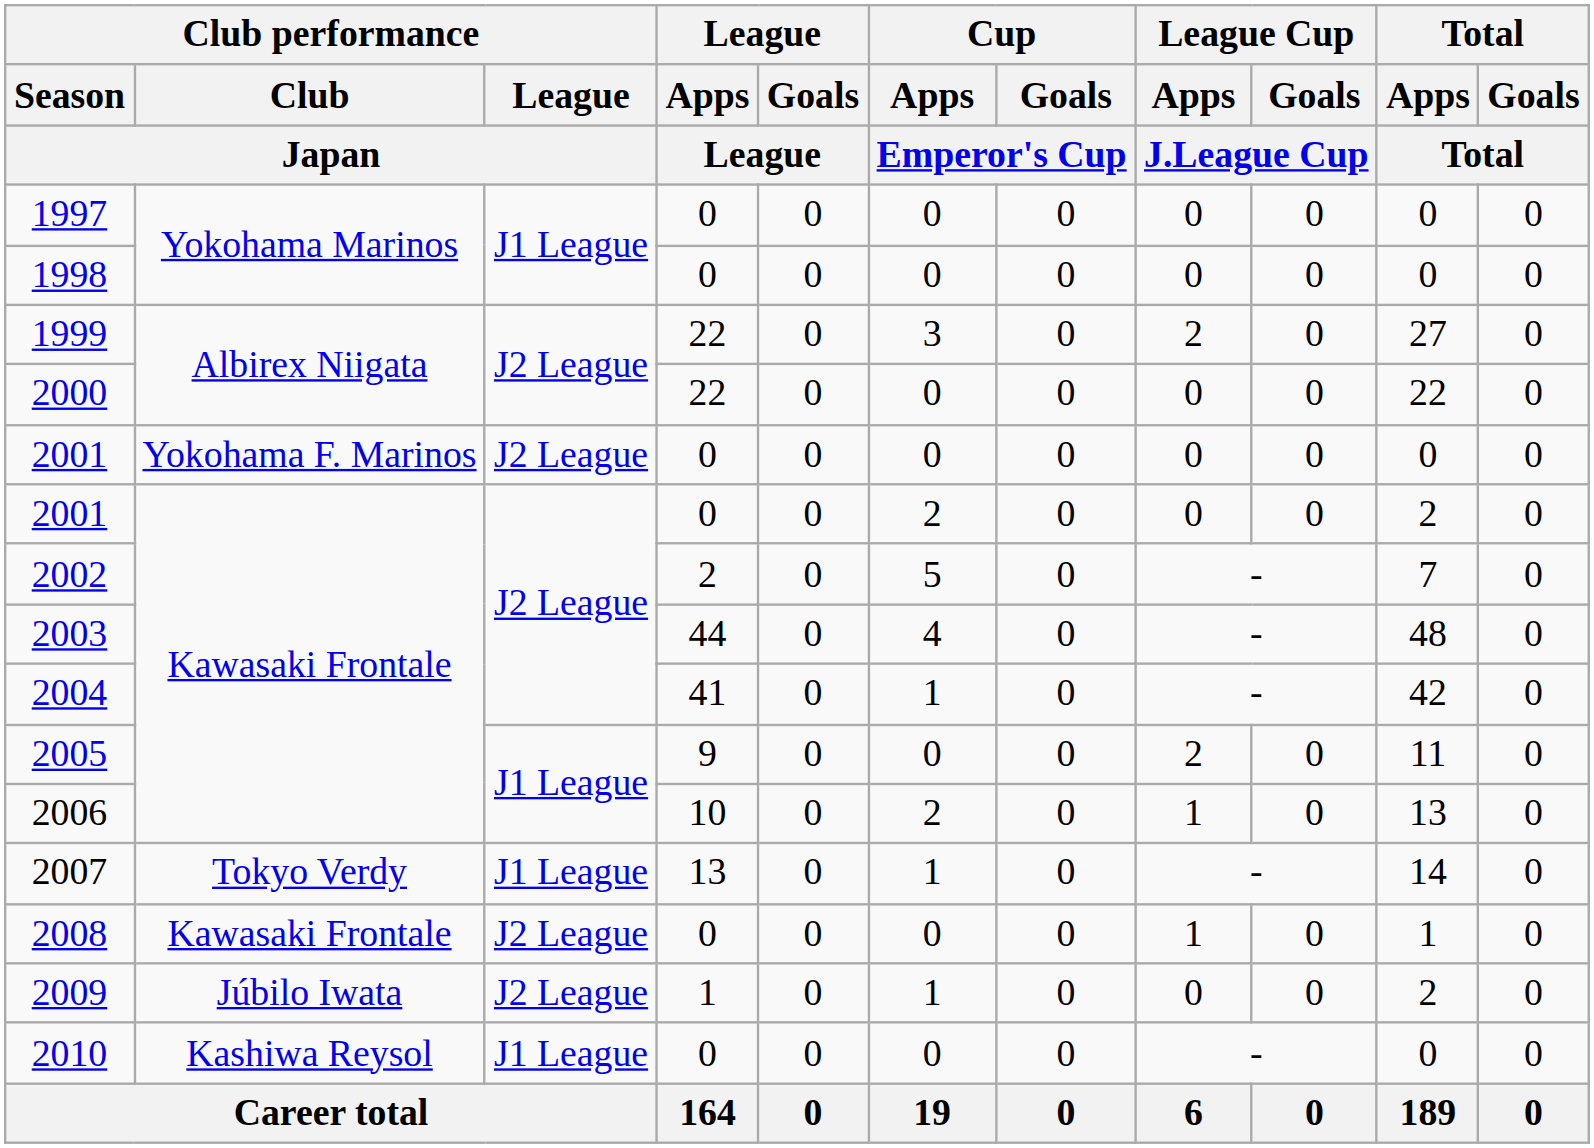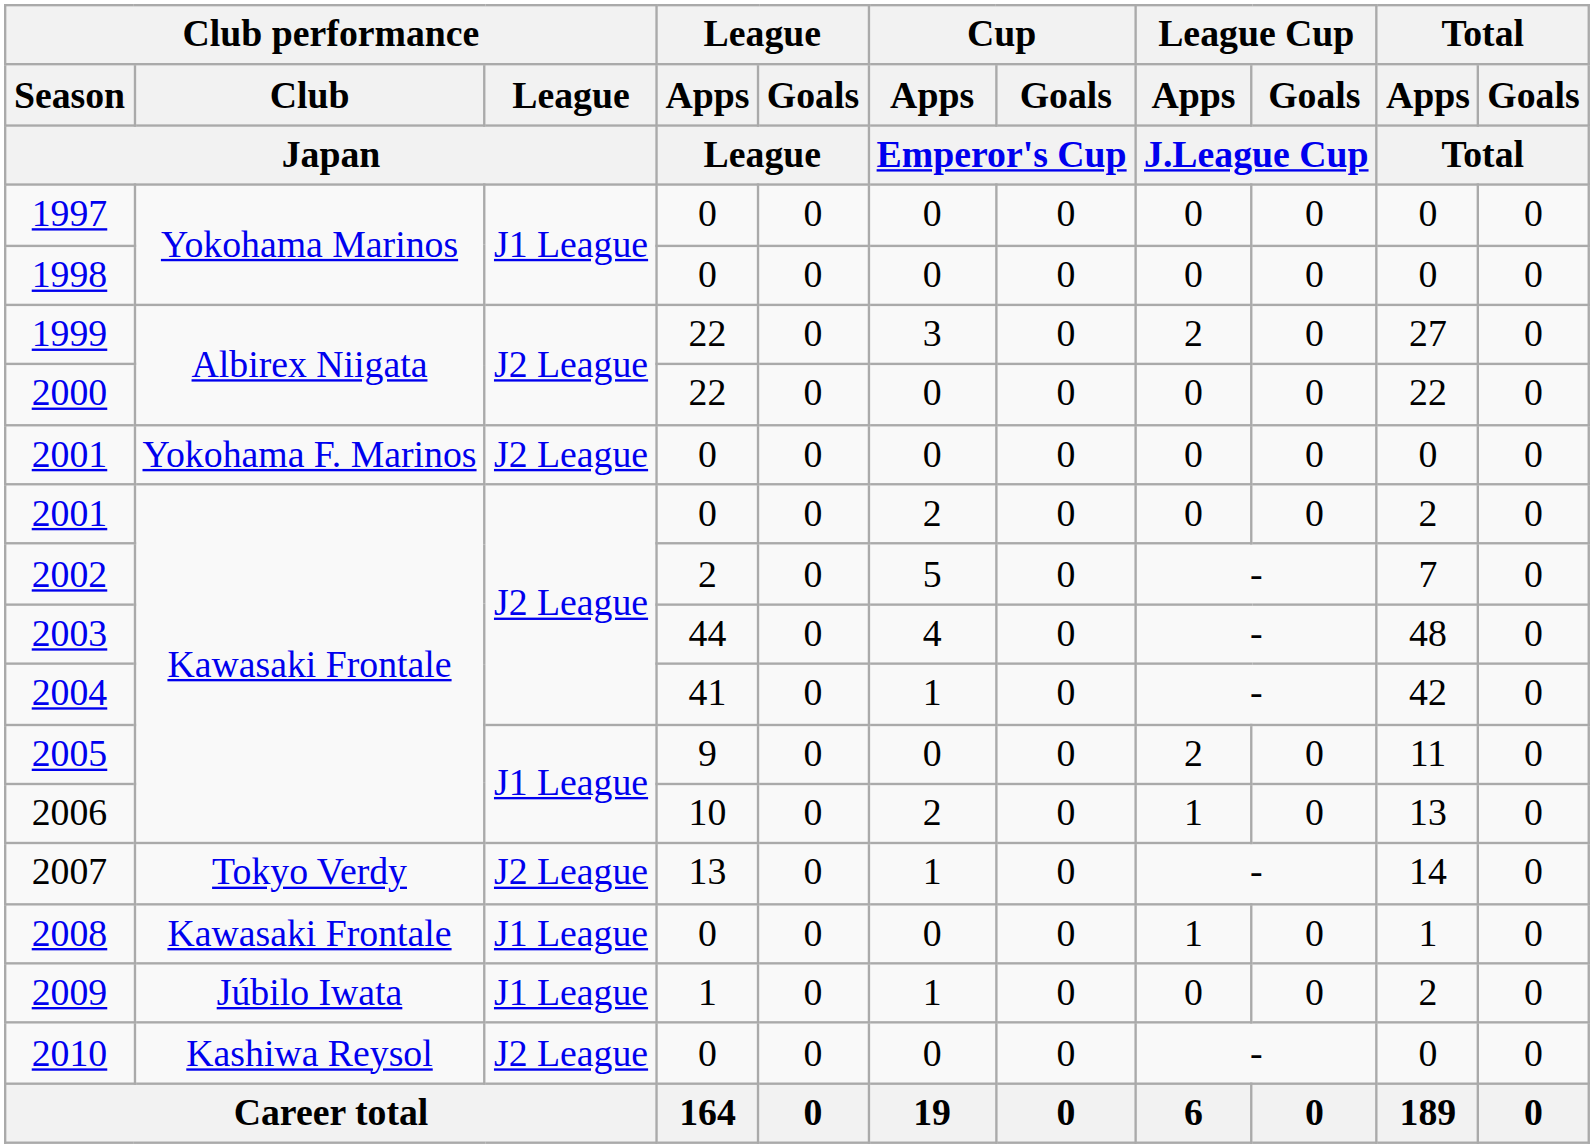2007 | Club performance / League / Japan: J1 League -> J2 League
2008 | Club performance / League / Japan: J2 League -> J1 League
2009 | Club performance / League / Japan: J2 League -> J1 League
2010 | Club performance / League / Japan: J1 League -> J2 League
